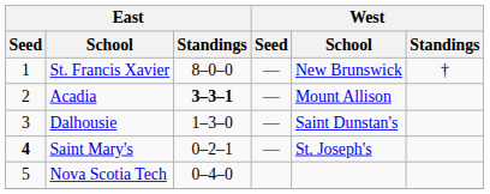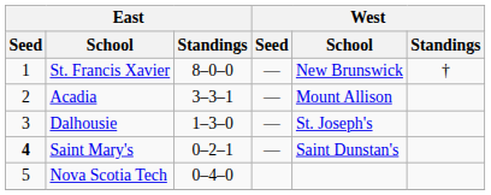Acadia | East / Standings: bold -> normal
Dalhousie | West / School: Saint Dunstan's -> St. Joseph's
Saint Mary's | West / School: St. Joseph's -> Saint Dunstan's
